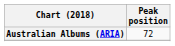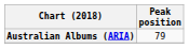Australian Albums (ARIA) | Peak position: 72 -> 79
